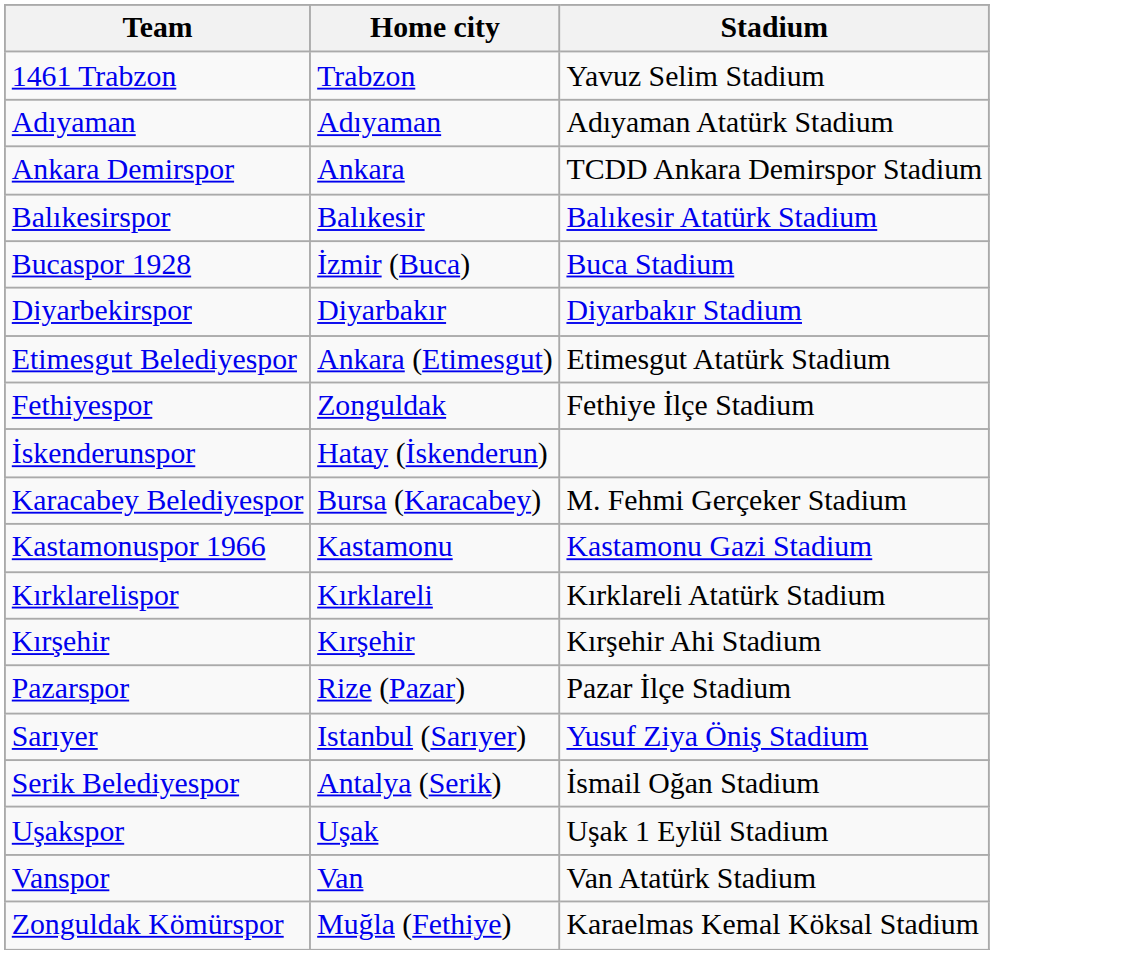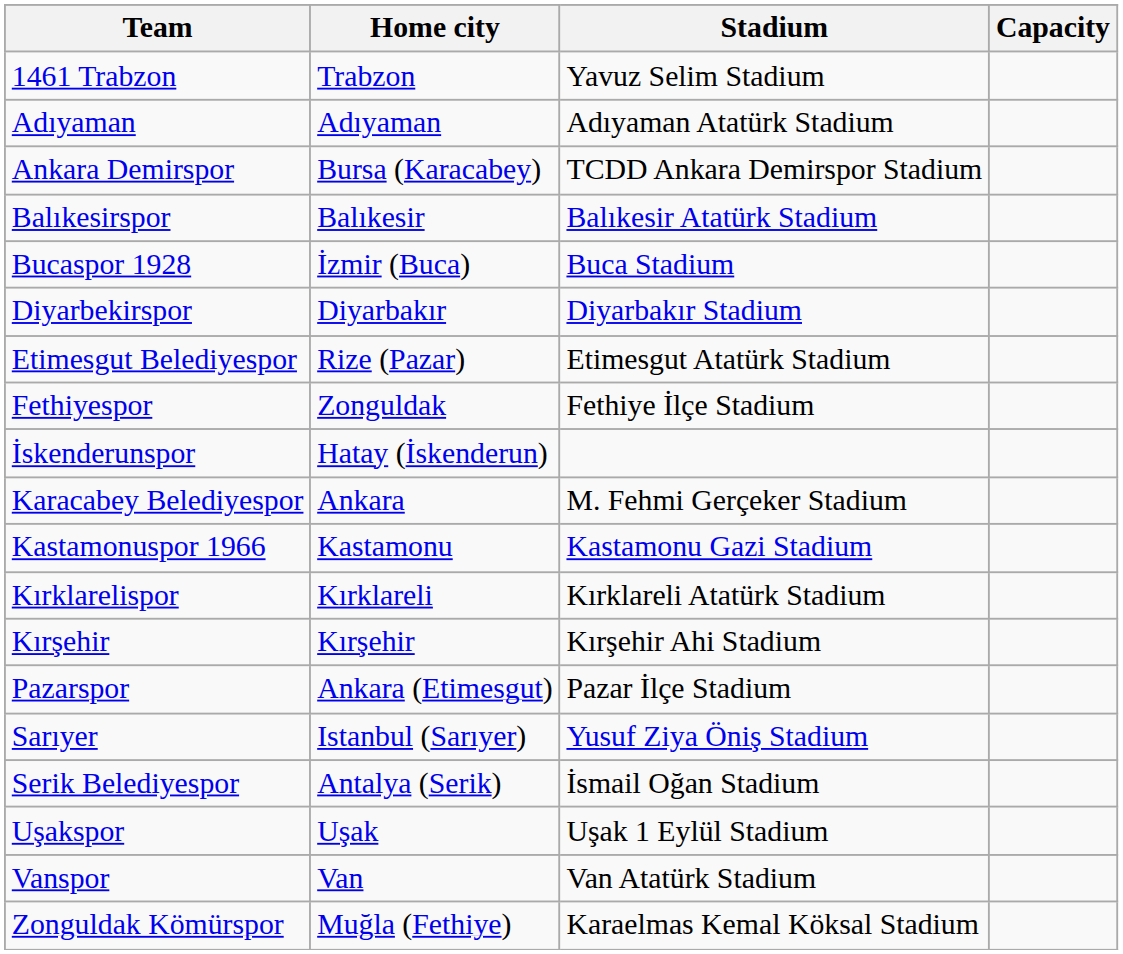+ column: Capacity
Ankara Demirspor | Home city: Ankara -> Bursa (Karacabey)
Etimesgut Belediyespor | Home city: Ankara (Etimesgut) -> Rize (Pazar)
Karacabey Belediyespor | Home city: Bursa (Karacabey) -> Ankara
Pazarspor | Home city: Rize (Pazar) -> Ankara (Etimesgut)
